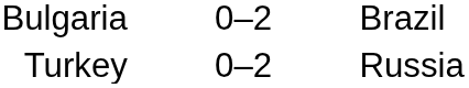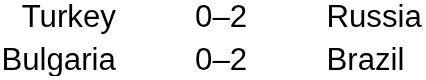rows swapped: Bulgaria <-> Turkey
